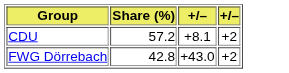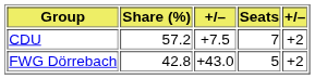+ column: Seats | 7 | 5
CDU | column 3: +8.1 -> +7.5
